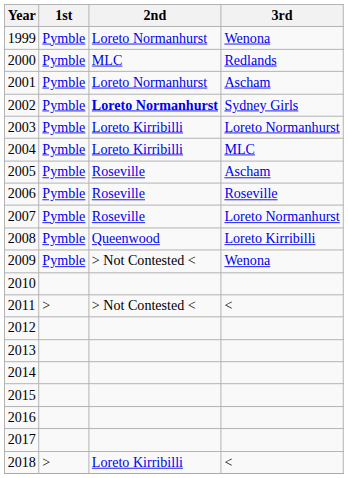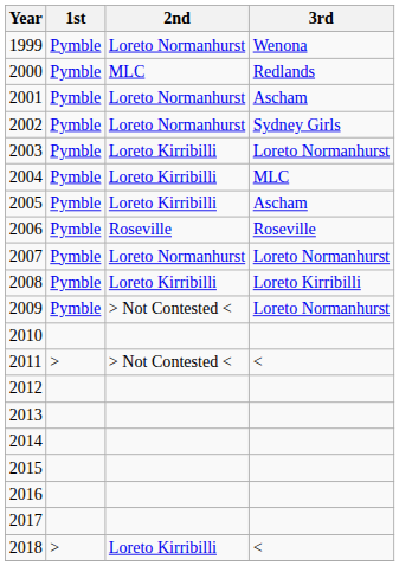2002 | 2nd: bold -> normal
2005 | 2nd: Roseville -> Loreto Kirribilli
2007 | 2nd: Roseville -> Loreto Normanhurst
2008 | 2nd: Queenwood -> Loreto Kirribilli
2009 | 3rd: Wenona -> Loreto Normanhurst
